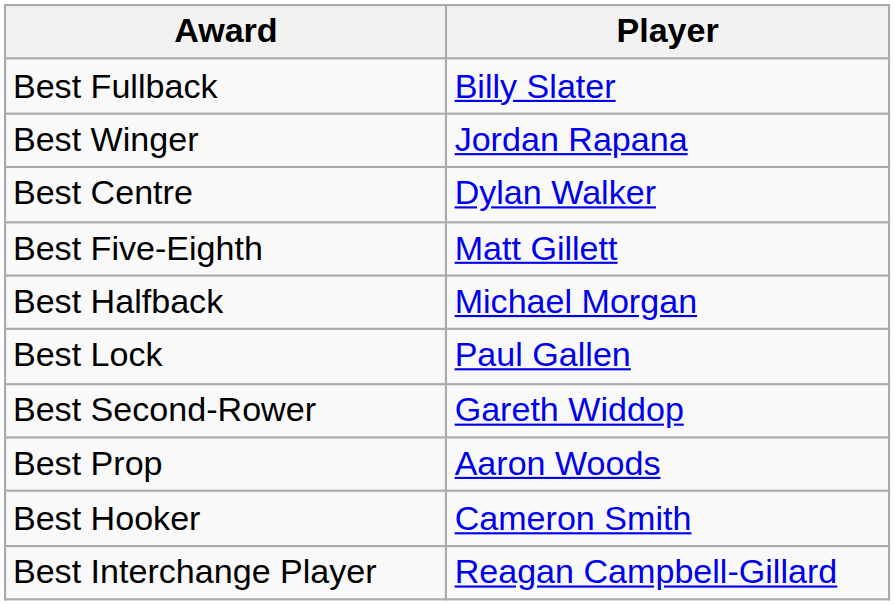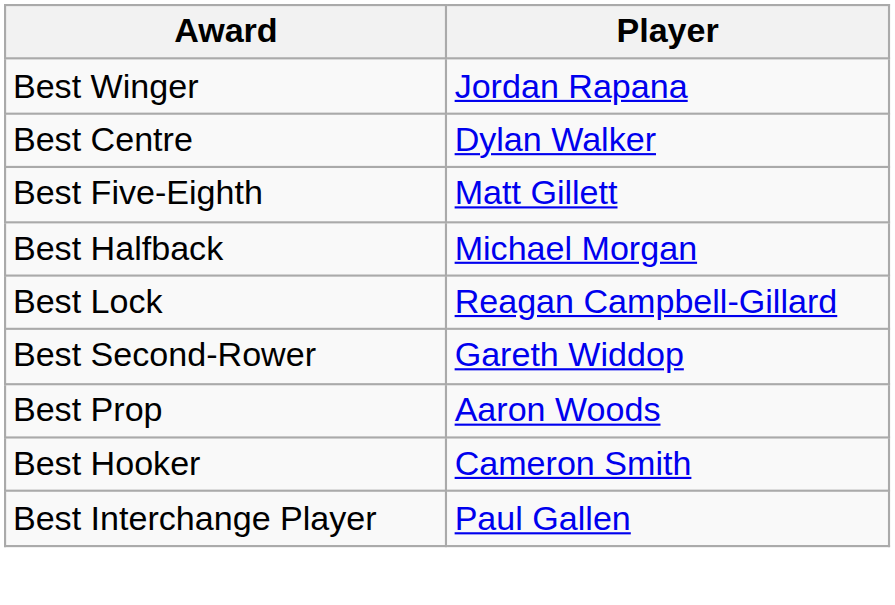- row: Best Fullback | Billy Slater
Best Lock | Player: Paul Gallen -> Reagan Campbell-Gillard
Best Interchange Player | Player: Reagan Campbell-Gillard -> Paul Gallen
